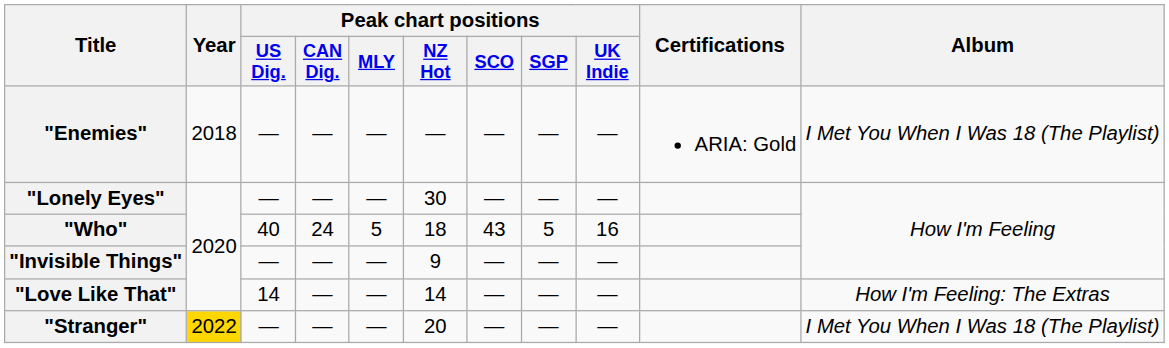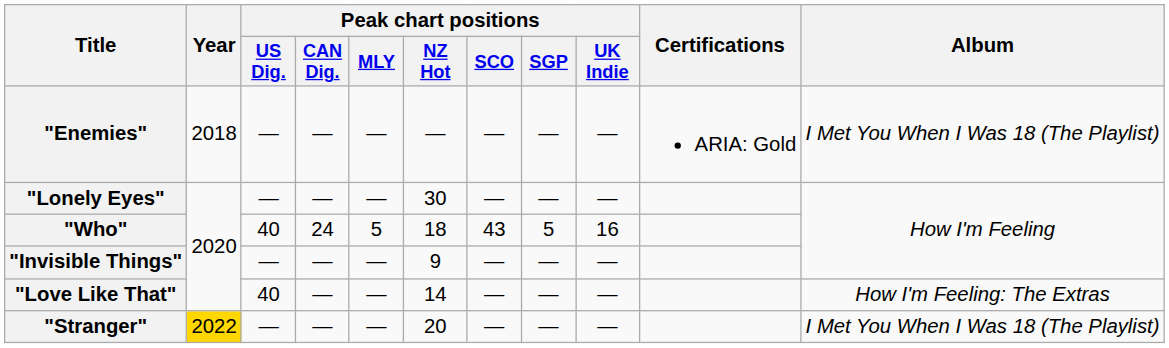"Love Like That" | Peak chart positions / US Dig.: 14 -> 40
